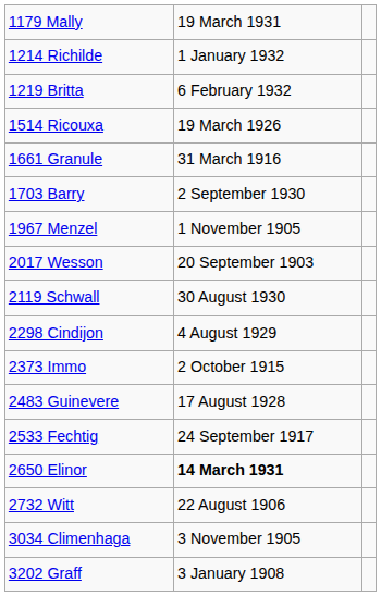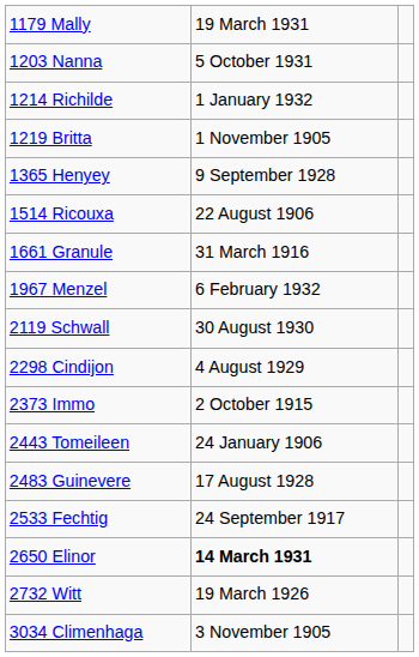+ row: 1203 Nanna | 5 October 1931
1219 Britta | column 2: 6 February 1932 -> 1 November 1905
+ row: 1365 Henyey | 9 September 1928
1514 Ricouxa | column 2: 19 March 1926 -> 22 August 1906
- row: 1703 Barry | 2 September 1930
1967 Menzel | column 2: 1 November 1905 -> 6 February 1932
- row: 2017 Wesson | 20 September 1903
+ row: 2443 Tomeileen | 24 January 1906
2732 Witt | column 2: 22 August 1906 -> 19 March 1926
- row: 3202 Graff | 3 January 1908
